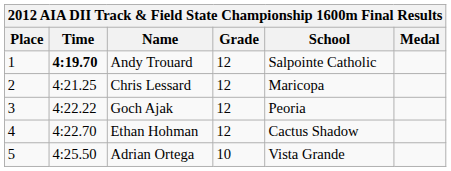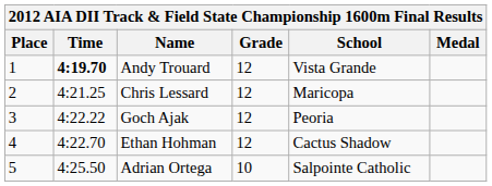Andy Trouard | School: Salpointe Catholic -> Vista Grande
Adrian Ortega | School: Vista Grande -> Salpointe Catholic
